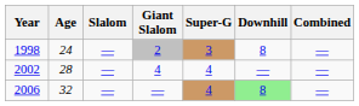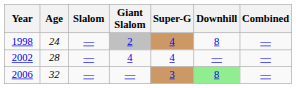1998 | Super-G: 3 -> 4
2006 | Super-G: 4 -> 3
